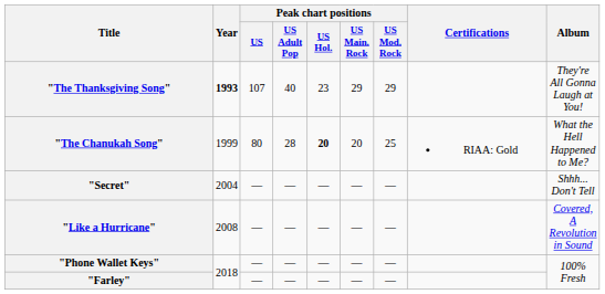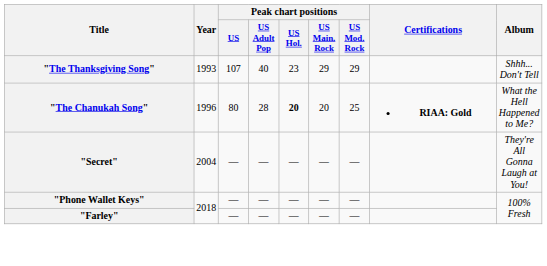"The Thanksgiving Song" | Year: bold -> normal
"The Thanksgiving Song" | Album: They're All Gonna Laugh at You! -> Shhh... Don't Tell
"The Chanukah Song" | Year: 1999 -> 1996
"The Chanukah Song" | Certifications: normal -> bold
"Secret" | Album: Shhh... Don't Tell -> They're All Gonna Laugh at You!
- row: "Like a Hurricane" | 2008 | — | — | — | — | — | Covered, A Revolution in Sound
